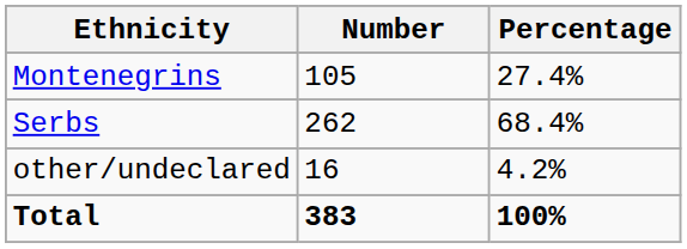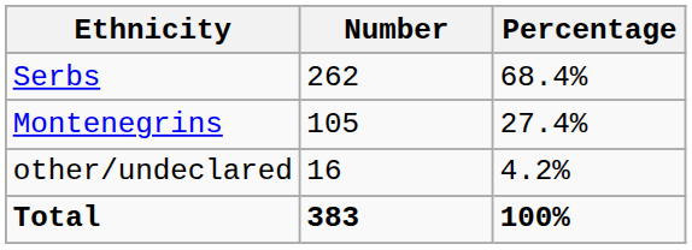rows swapped: Serbs <-> Montenegrins
